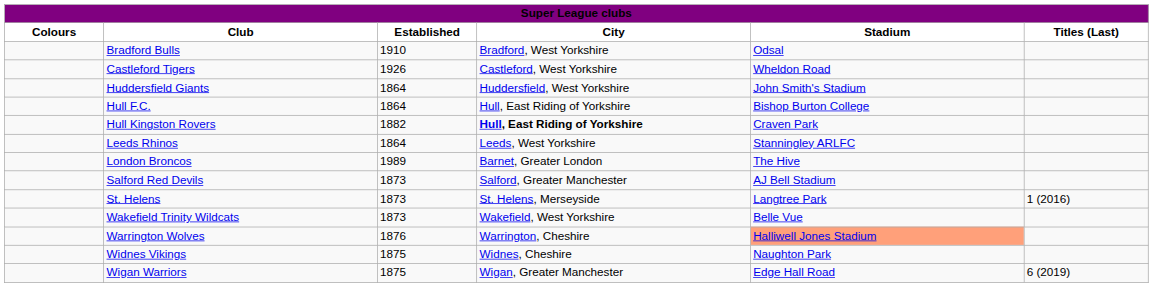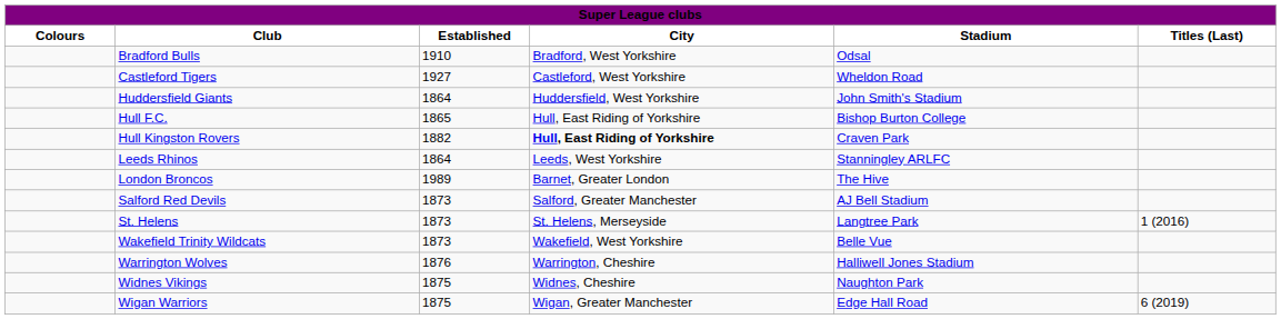Castleford Tigers | Established: 1926 -> 1927
Hull F.C. | Established: 1864 -> 1865
Warrington Wolves | Stadium: lightsalmon background -> no background
